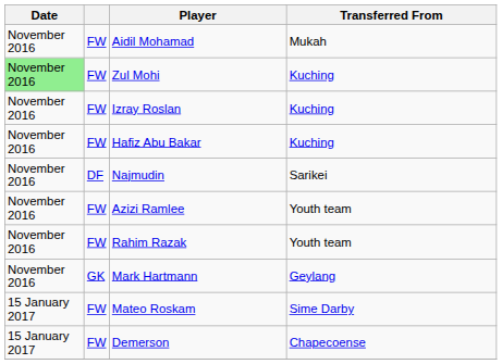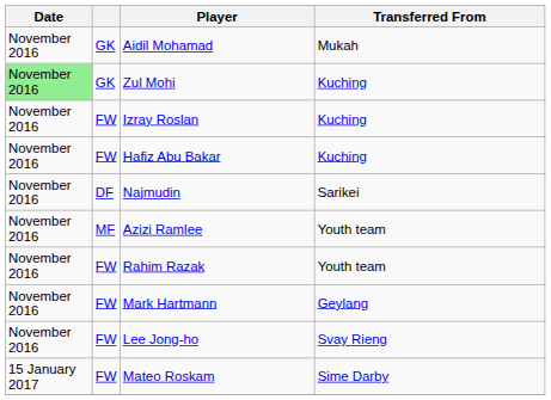Aidil Mohamad | column 2: FW -> GK
Zul Mohi | column 2: FW -> GK
Azizi Ramlee | column 2: FW -> MF
Mark Hartmann | column 2: GK -> FW
+ row: November 2016 | FW | Lee Jong-ho | Svay Rieng
- row: 15 January 2017 | FW | Demerson | Chapecoense
